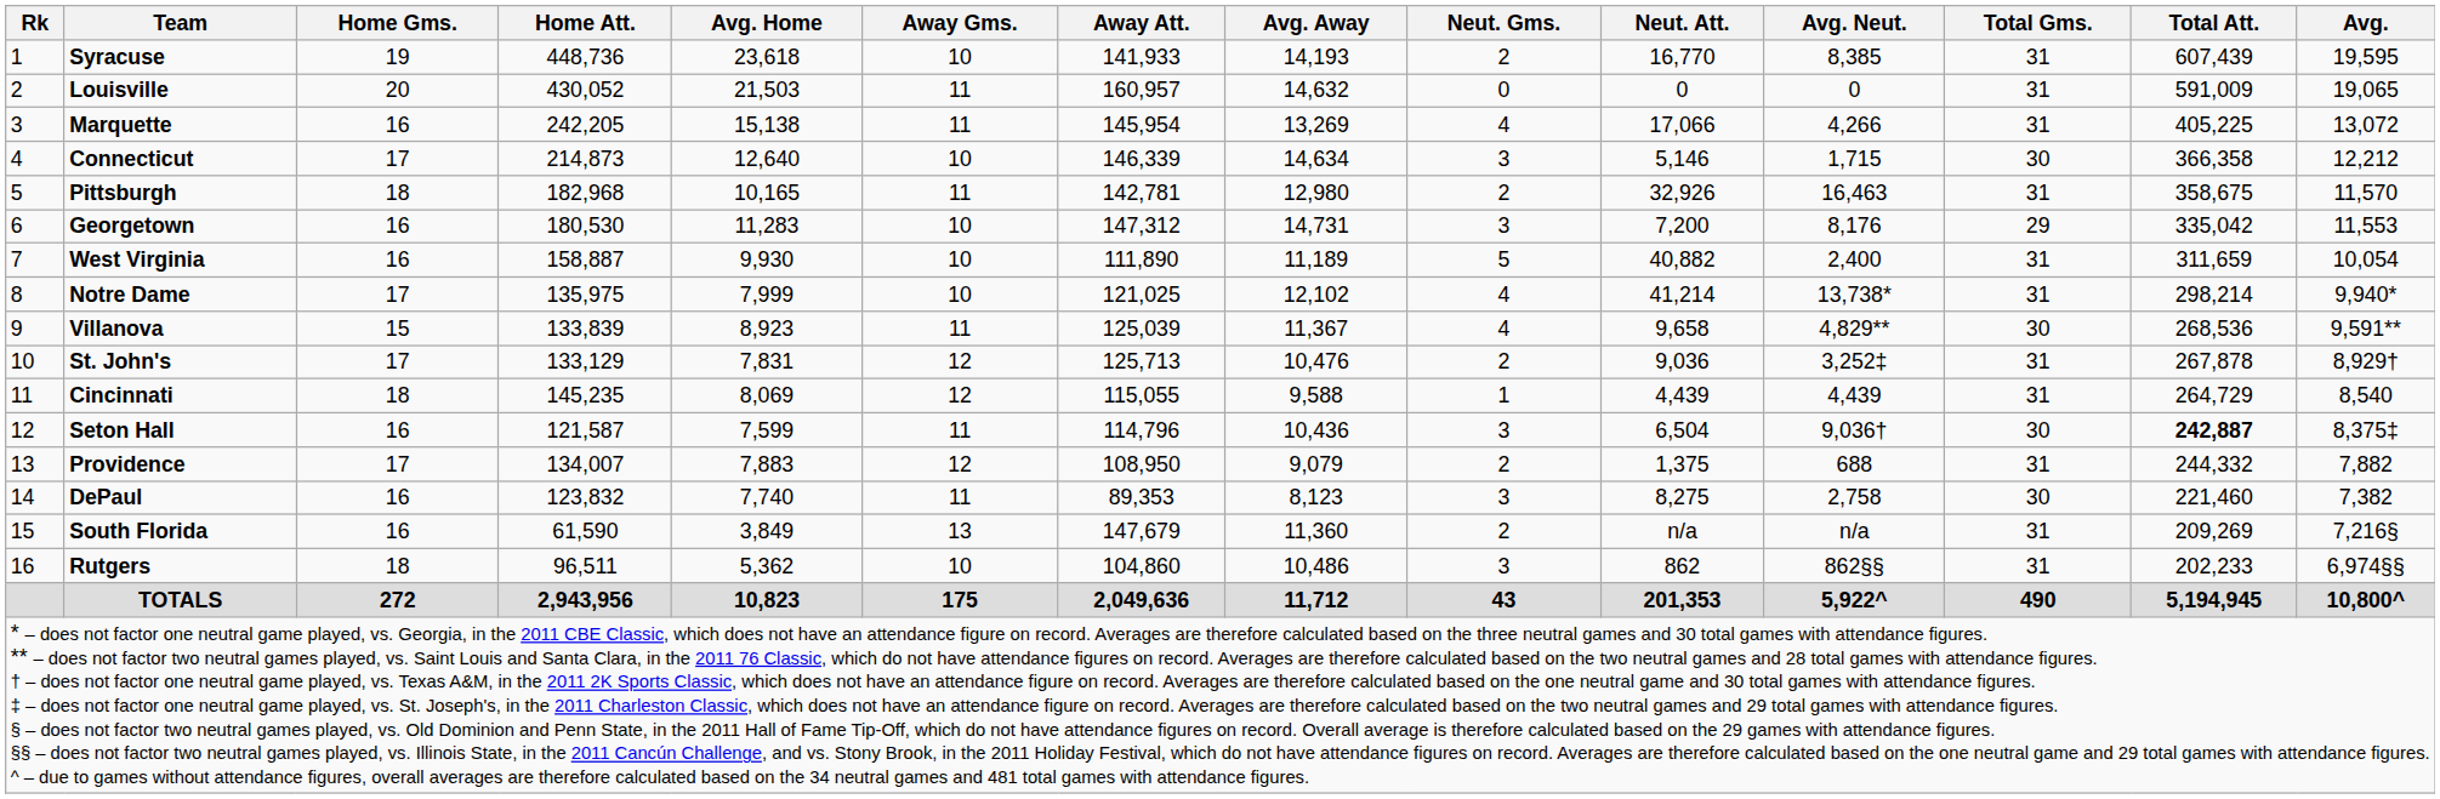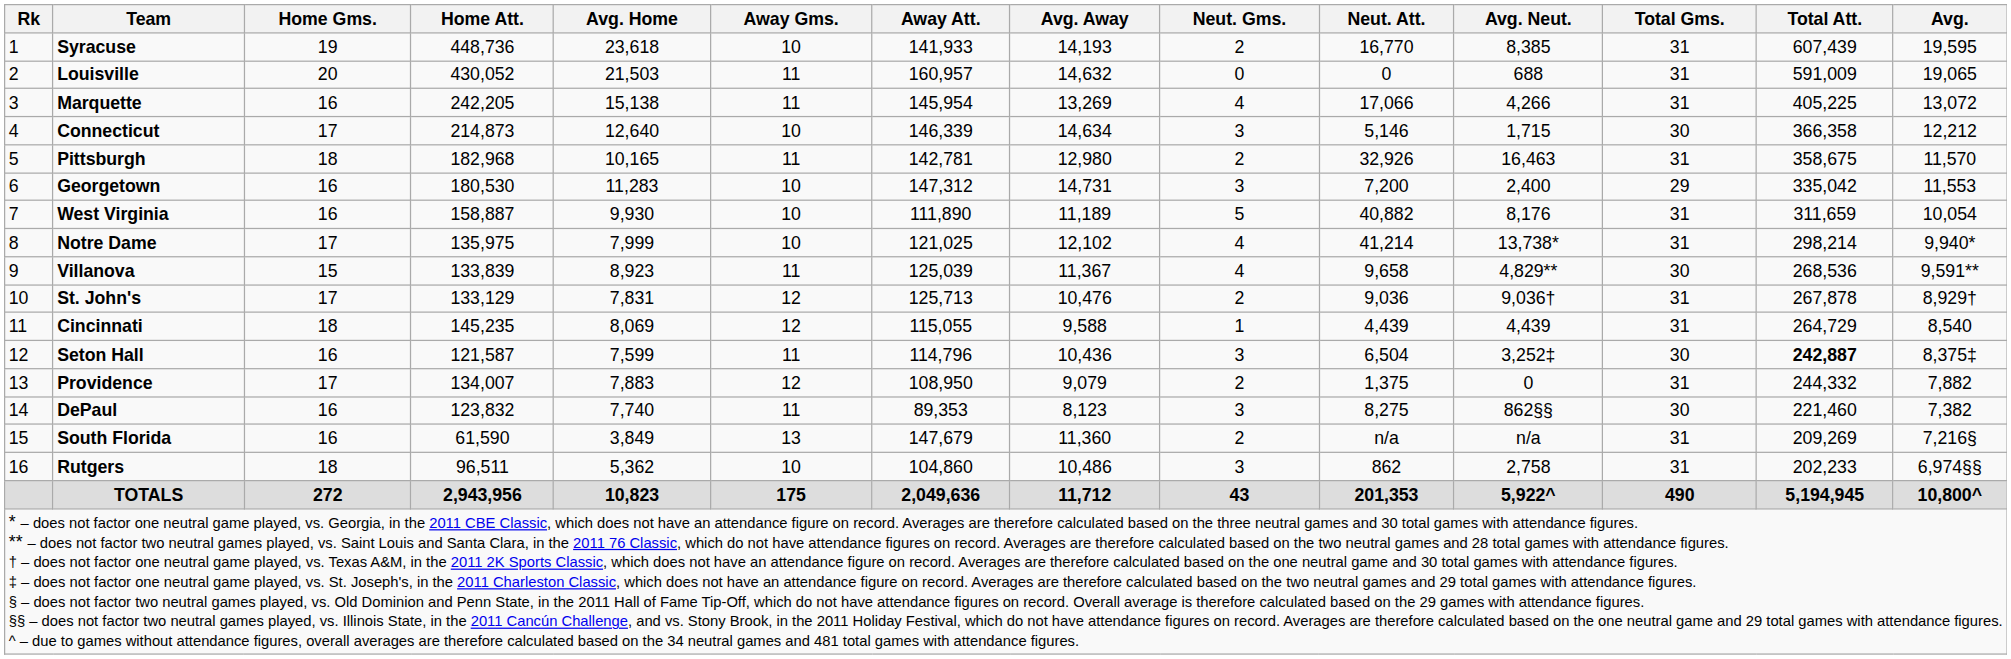Louisville | Avg. Neut.: 0 -> 688
Georgetown | Avg. Neut.: 8,176 -> 2,400
West Virginia | Avg. Neut.: 2,400 -> 8,176
St. John's | Avg. Neut.: 3,252‡ -> 9,036†
Seton Hall | Avg. Neut.: 9,036† -> 3,252‡
Providence | Avg. Neut.: 688 -> 0
DePaul | Avg. Neut.: 2,758 -> 862§§
Rutgers | Avg. Neut.: 862§§ -> 2,758
